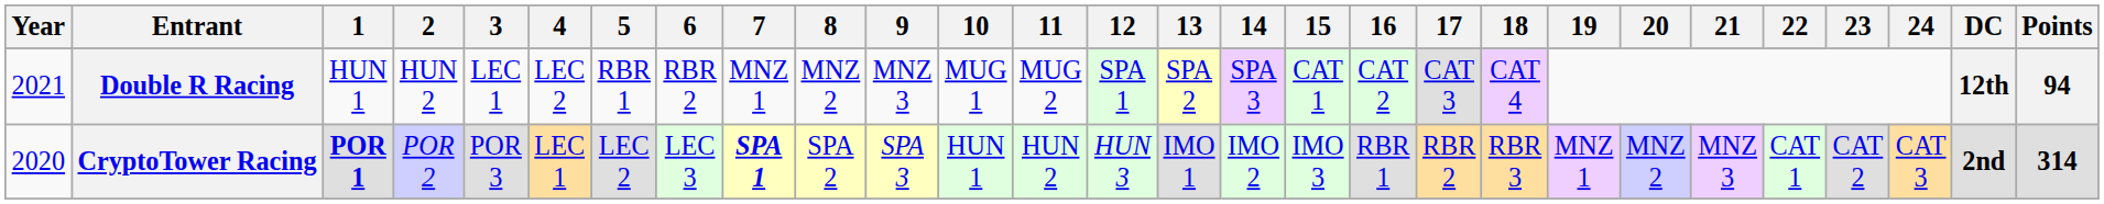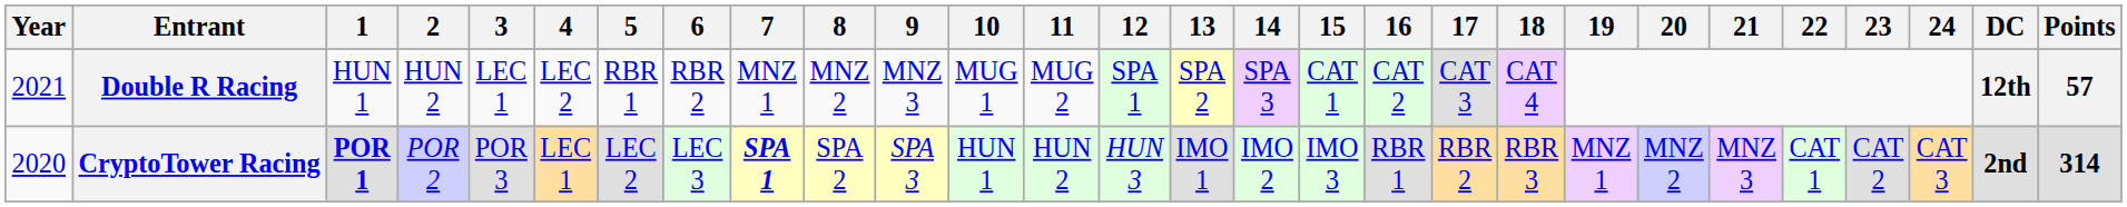Double R Racing | Points: 94 -> 57
